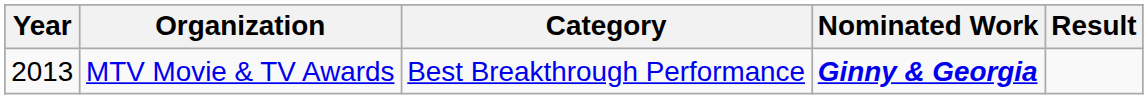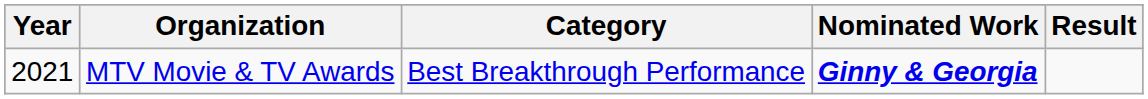MTV Movie & TV Awards | Year: 2013 -> 2021
